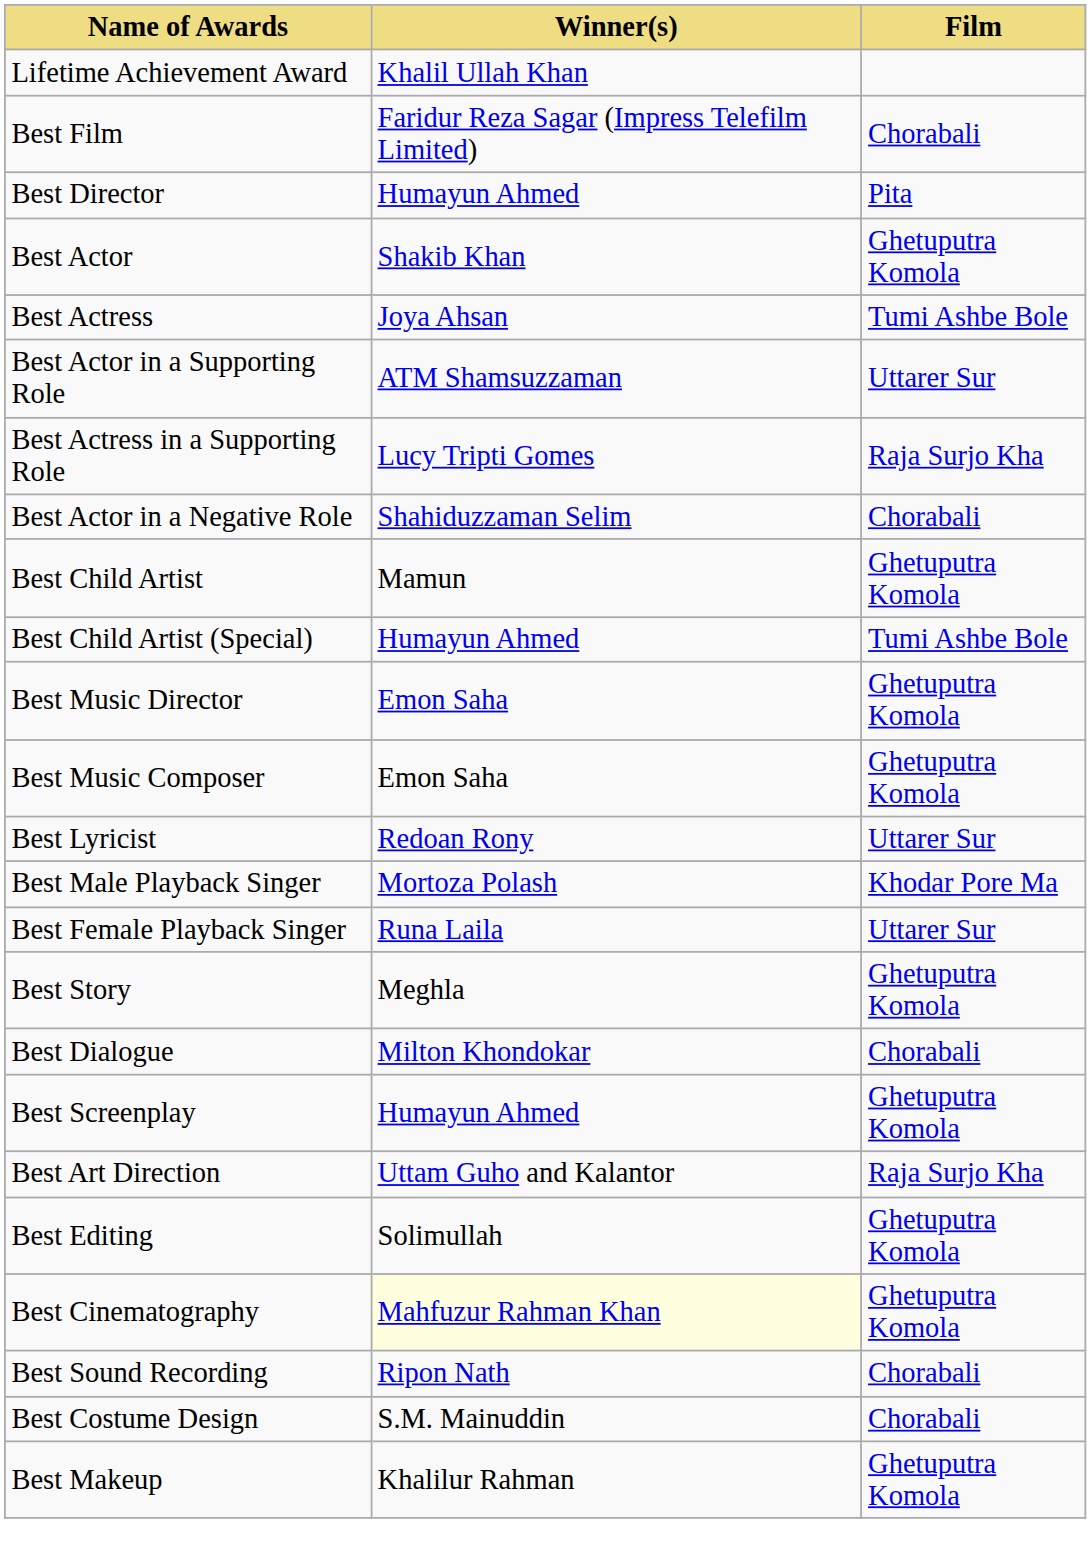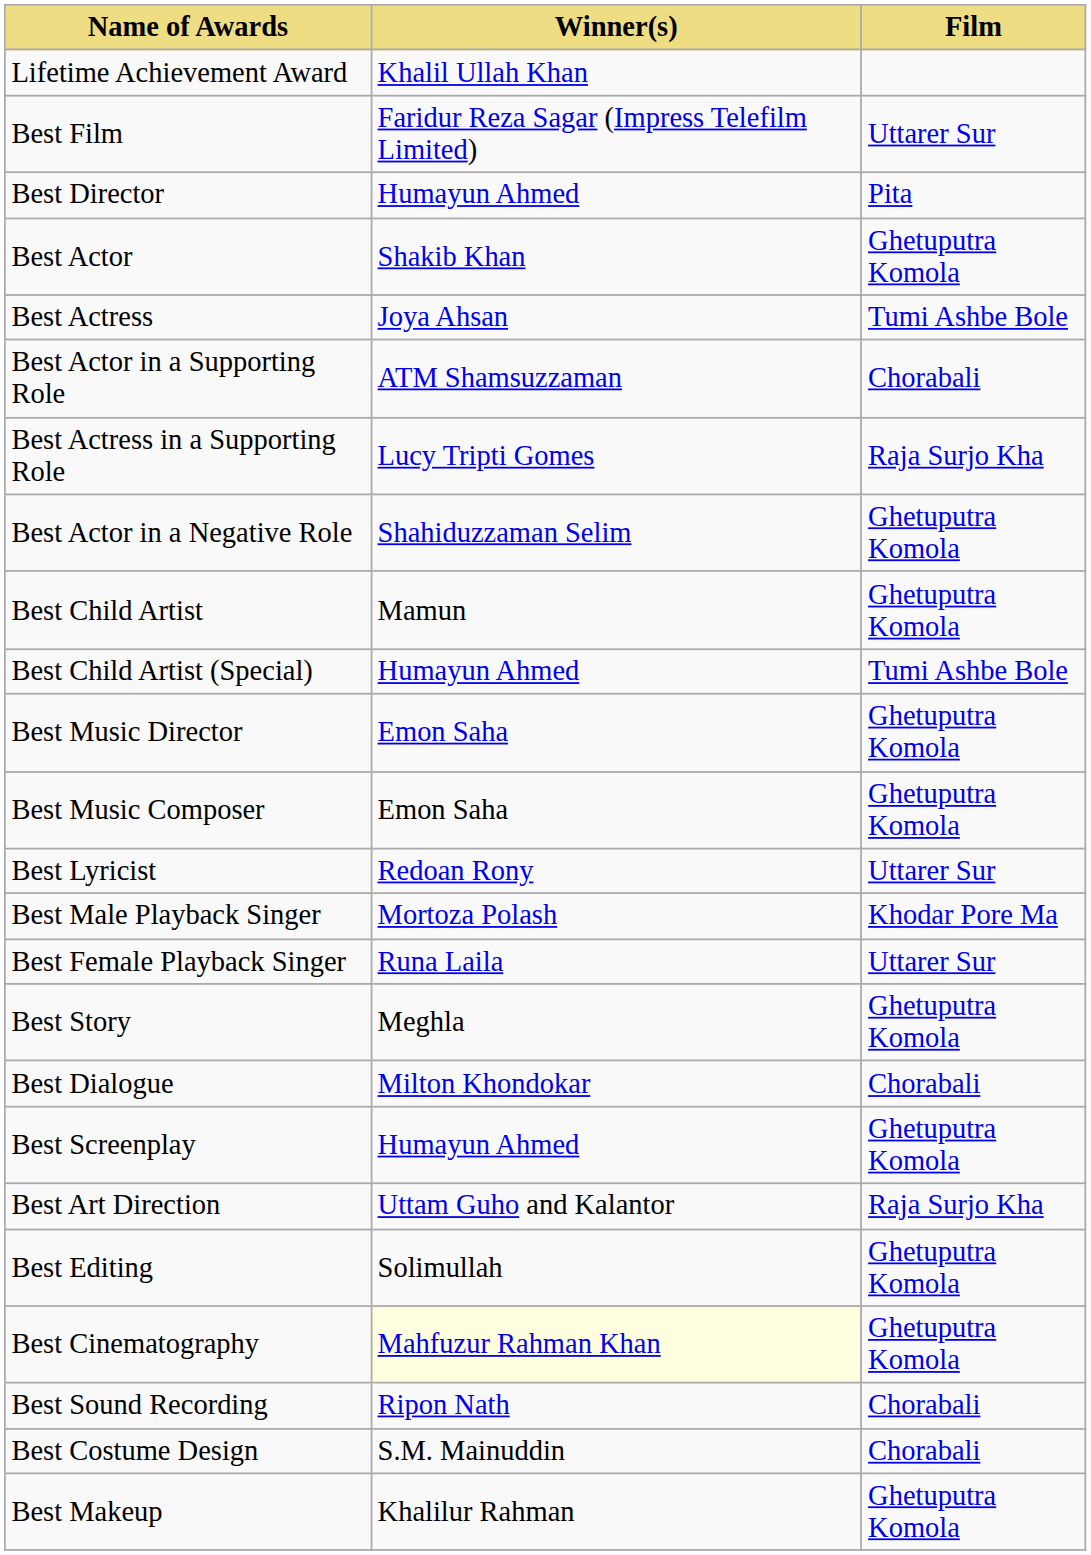Best Film | Film: Chorabali -> Uttarer Sur
Best Actor in a Supporting Role | Film: Uttarer Sur -> Chorabali
Best Actor in a Negative Role | Film: Chorabali -> Ghetuputra Komola
